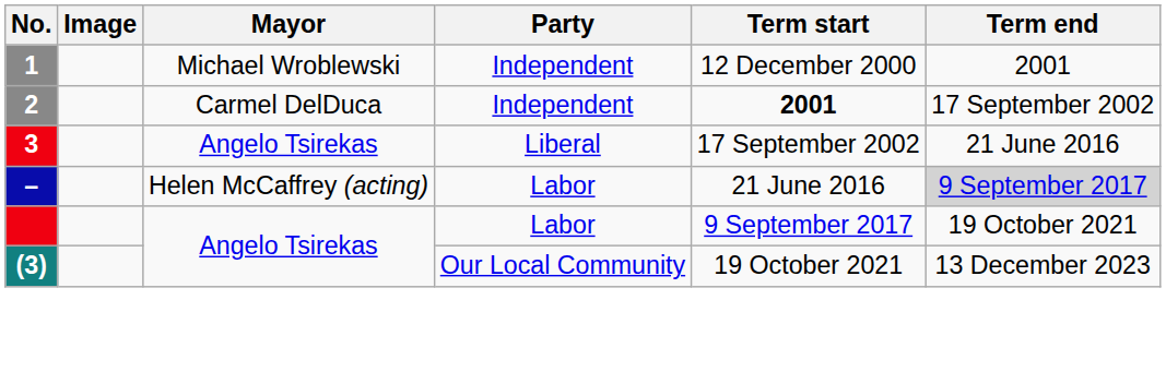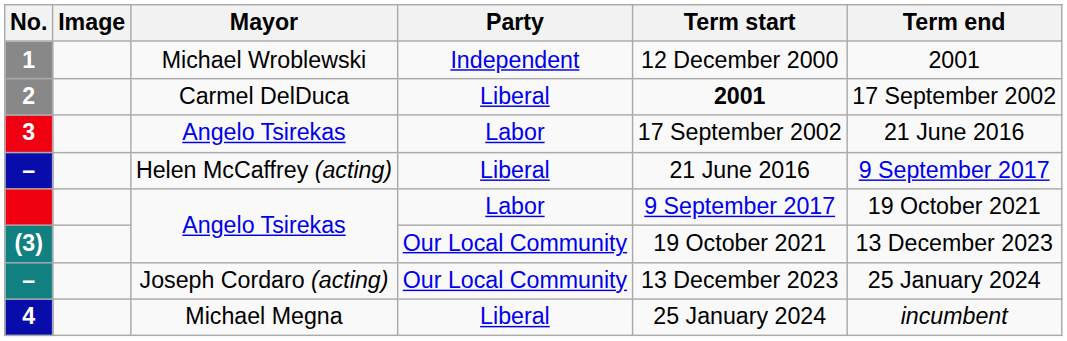2 | Party: Independent -> Liberal
3 | Party: Liberal -> Labor
– / Helen McCaffrey (acting) | Party: Labor -> Liberal
– / Helen McCaffrey (acting) | Term end: lightgrey background -> no background
+ row: – | Joseph Cordaro (acting) | Our Local Community | 13 December 2023 | 25 January 2024
+ row: 4 | Michael Megna | Liberal | 25 January 2024 | incumbent
